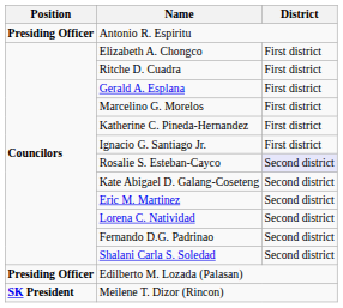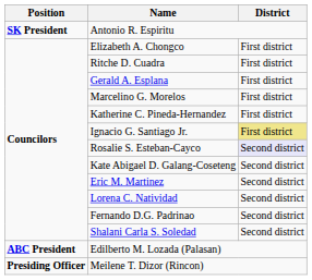Antonio R. Espiritu | Position: Presiding Officer -> SK President
Ignacio G. Santiago Jr. | District: no background -> khaki background
Edilberto M. Lozada (Palasan) | Position: Presiding Officer -> ABC President
Meilene T. Dizor (Rincon) | Position: SK President -> Presiding Officer
